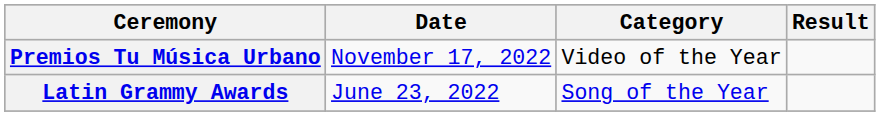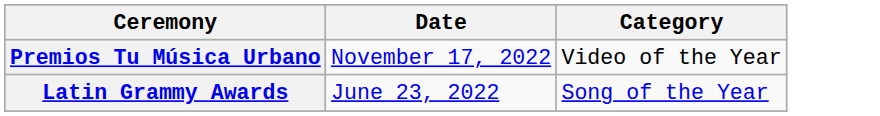- column: Result
